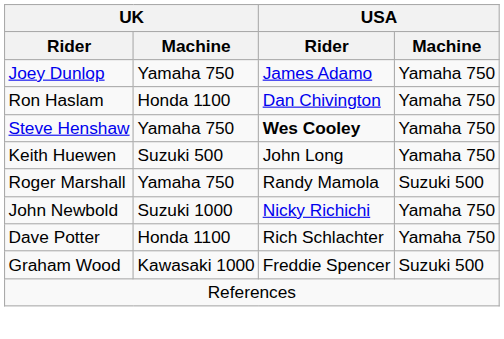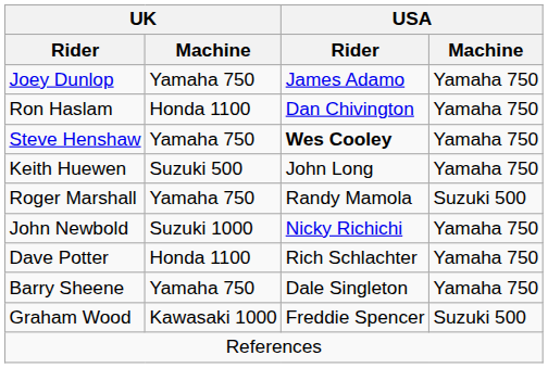+ row: Barry Sheene | Yamaha 750 | Dale Singleton | Yamaha 750
